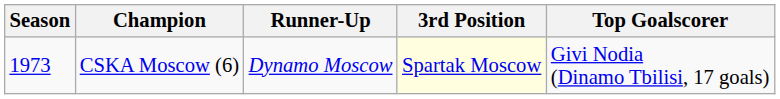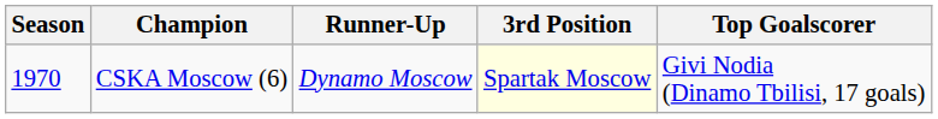CSKA Moscow (6) | Season: 1973 -> 1970
